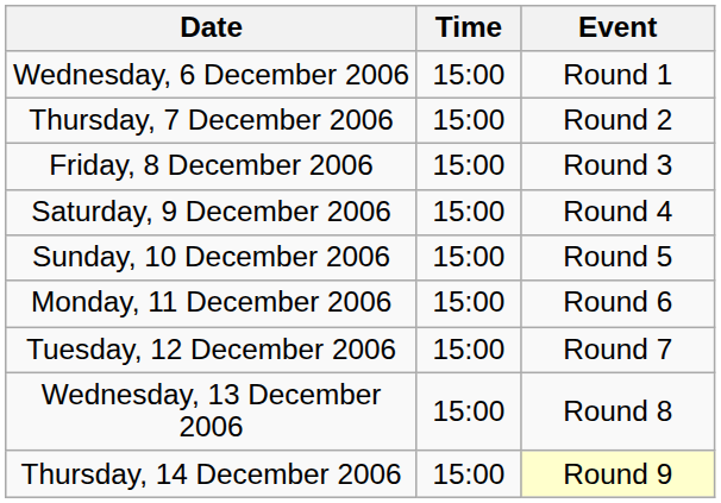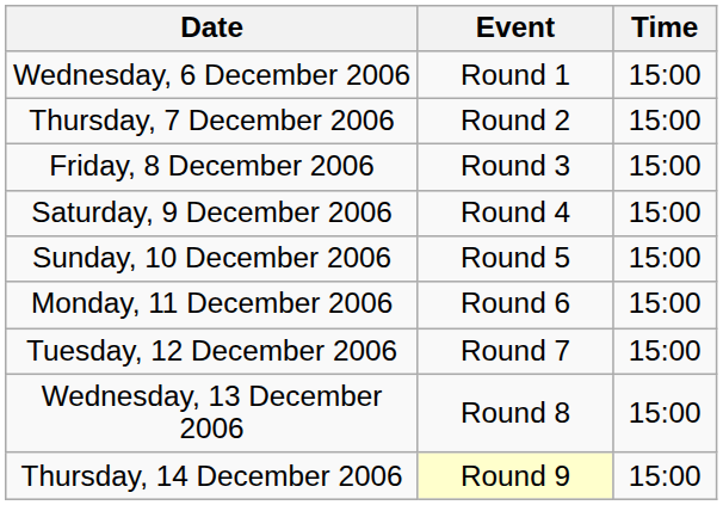columns swapped: Time <-> Event
